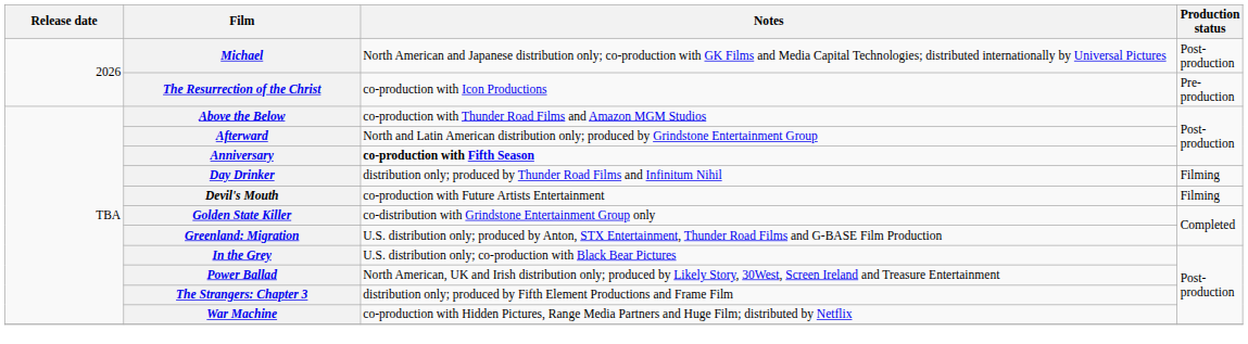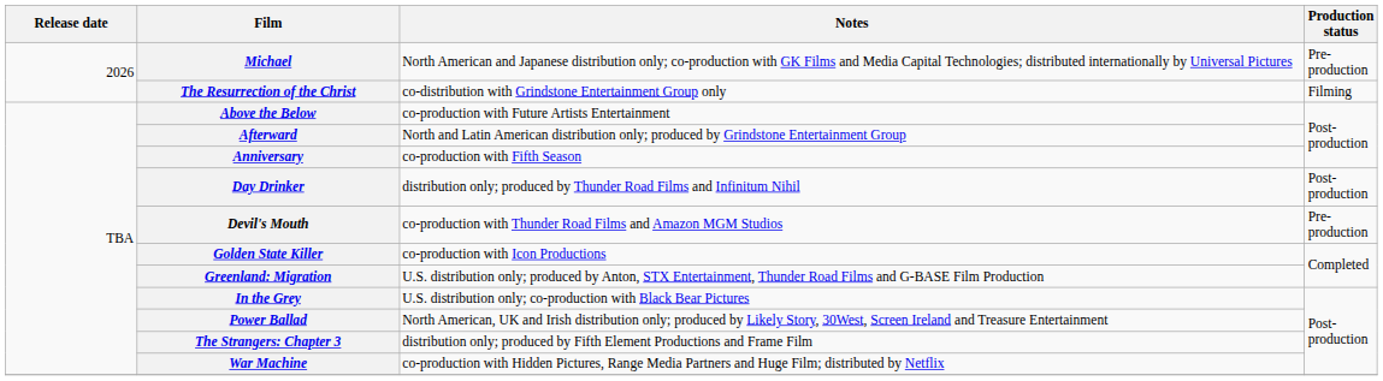Michael | Production status: Post-production -> Pre-production
The Resurrection of the Christ | Notes: co-production with Icon Productions -> co-distribution with Grindstone Entertainment Group only
The Resurrection of the Christ | Production status: Pre-production -> Filming
Above the Below | Notes: co-production with Thunder Road Films and Amazon MGM Studios -> co-production with Future Artists Entertainment
Anniversary | Notes: bold -> normal
Day Drinker | Production status: Filming -> Post-production
Devil's Mouth | Notes: co-production with Future Artists Entertainment -> co-production with Thunder Road Films and Amazon MGM Studios
Devil's Mouth | Production status: Filming -> Pre-production
Golden State Killer | Notes: co-distribution with Grindstone Entertainment Group only -> co-production with Icon Productions
